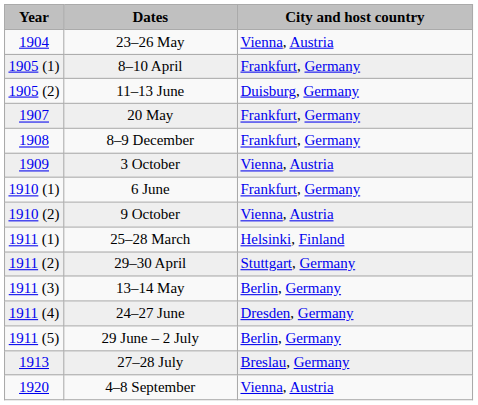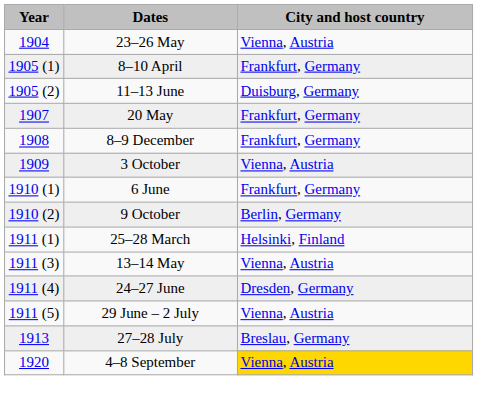9 October | City and host country: Vienna, Austria -> Berlin, Germany
- row: 1911 (2) | 29–30 April | Stuttgart, Germany
13–14 May | City and host country: Berlin, Germany -> Vienna, Austria
29 June – 2 July | City and host country: Berlin, Germany -> Vienna, Austria
4–8 September | City and host country: no background -> gold background
